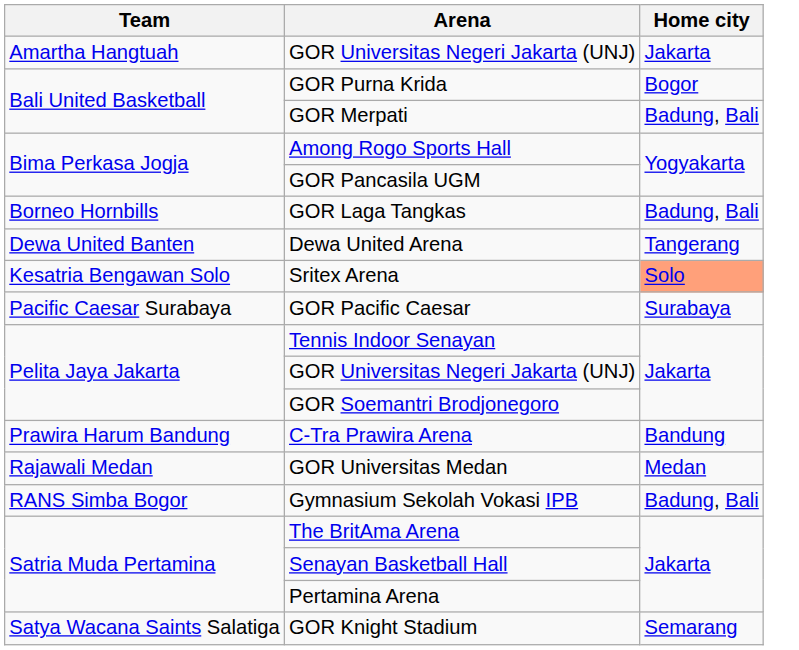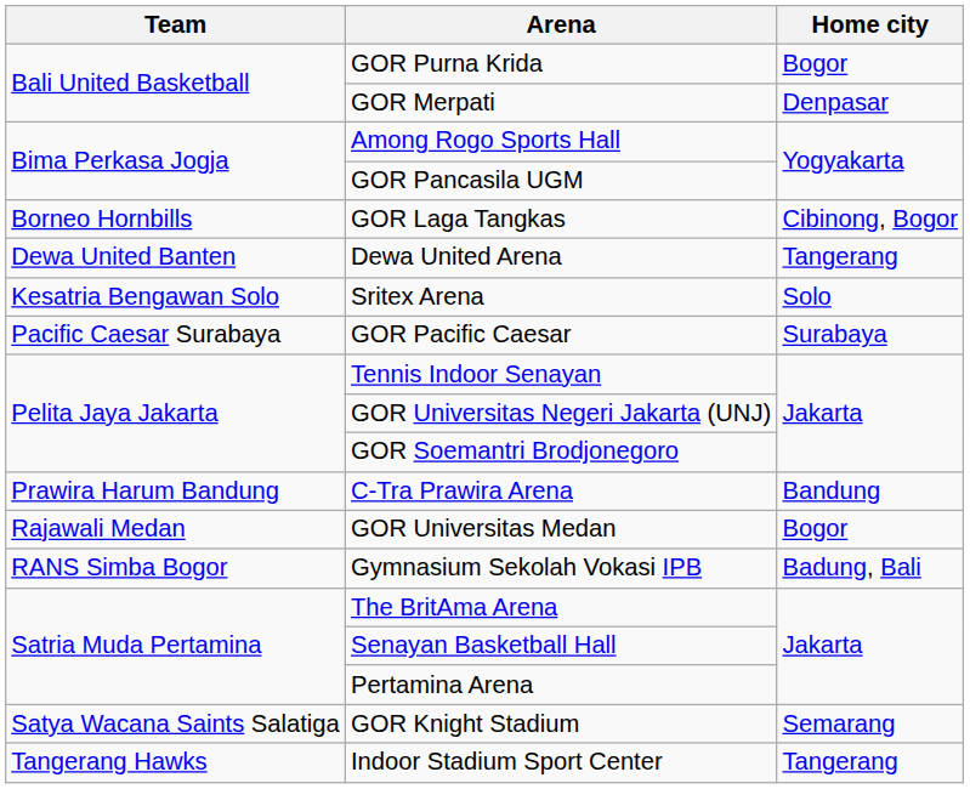- row: Amartha Hangtuah | GOR Universitas Negeri Jakarta (UNJ) | Jakarta
GOR Merpati | Home city: Badung, Bali -> Denpasar
GOR Laga Tangkas | Home city: Badung, Bali -> Cibinong, Bogor
Sritex Arena | Home city: lightsalmon background -> no background
GOR Universitas Medan | Home city: Medan -> Bogor
+ row: Tangerang Hawks | Indoor Stadium Sport Center | Tangerang
